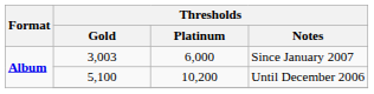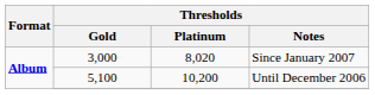Since January 2007 | Thresholds / Gold: 3,003 -> 3,000
Since January 2007 | Thresholds / Platinum: 6,000 -> 8,020
